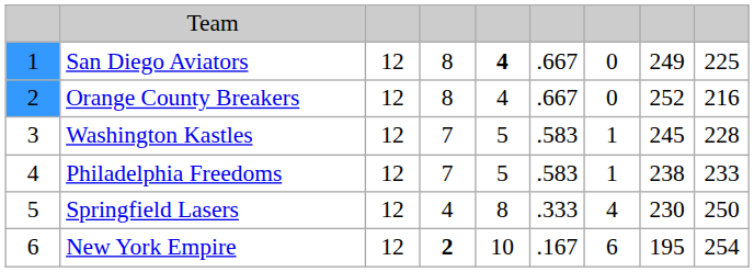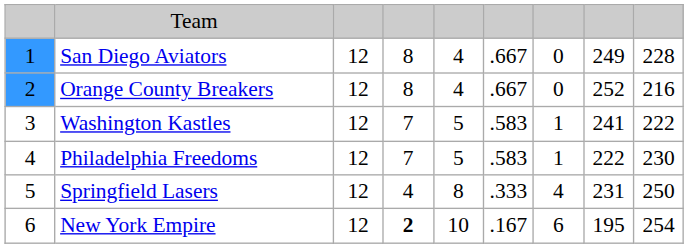San Diego Aviators | column 5: bold -> normal
San Diego Aviators | column 9: 225 -> 228
Washington Kastles | column 8: 245 -> 241
Washington Kastles | column 9: 228 -> 222
Philadelphia Freedoms | column 8: 238 -> 222
Philadelphia Freedoms | column 9: 233 -> 230
Springfield Lasers | column 8: 230 -> 231
